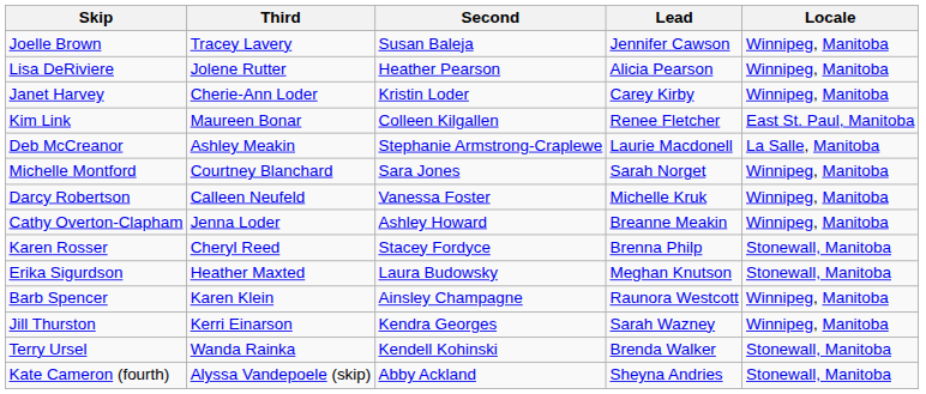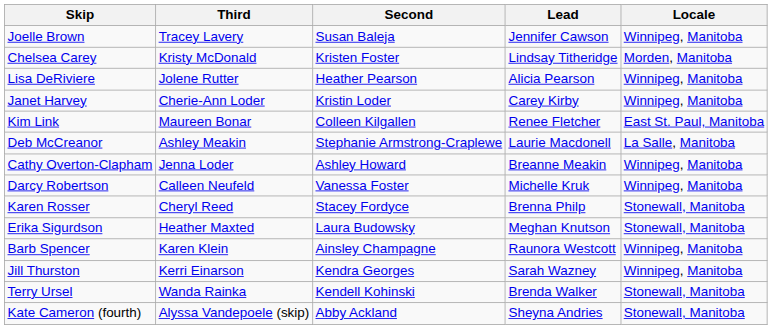+ row: Chelsea Carey | Kristy McDonald | Kristen Foster | Lindsay Titheridge | Morden, Manitoba
- row: Michelle Montford | Courtney Blanchard | Sara Jones | Sarah Norget | Winnipeg, Manitoba
rows swapped: Cathy Overton-Clapham <-> Darcy Robertson
